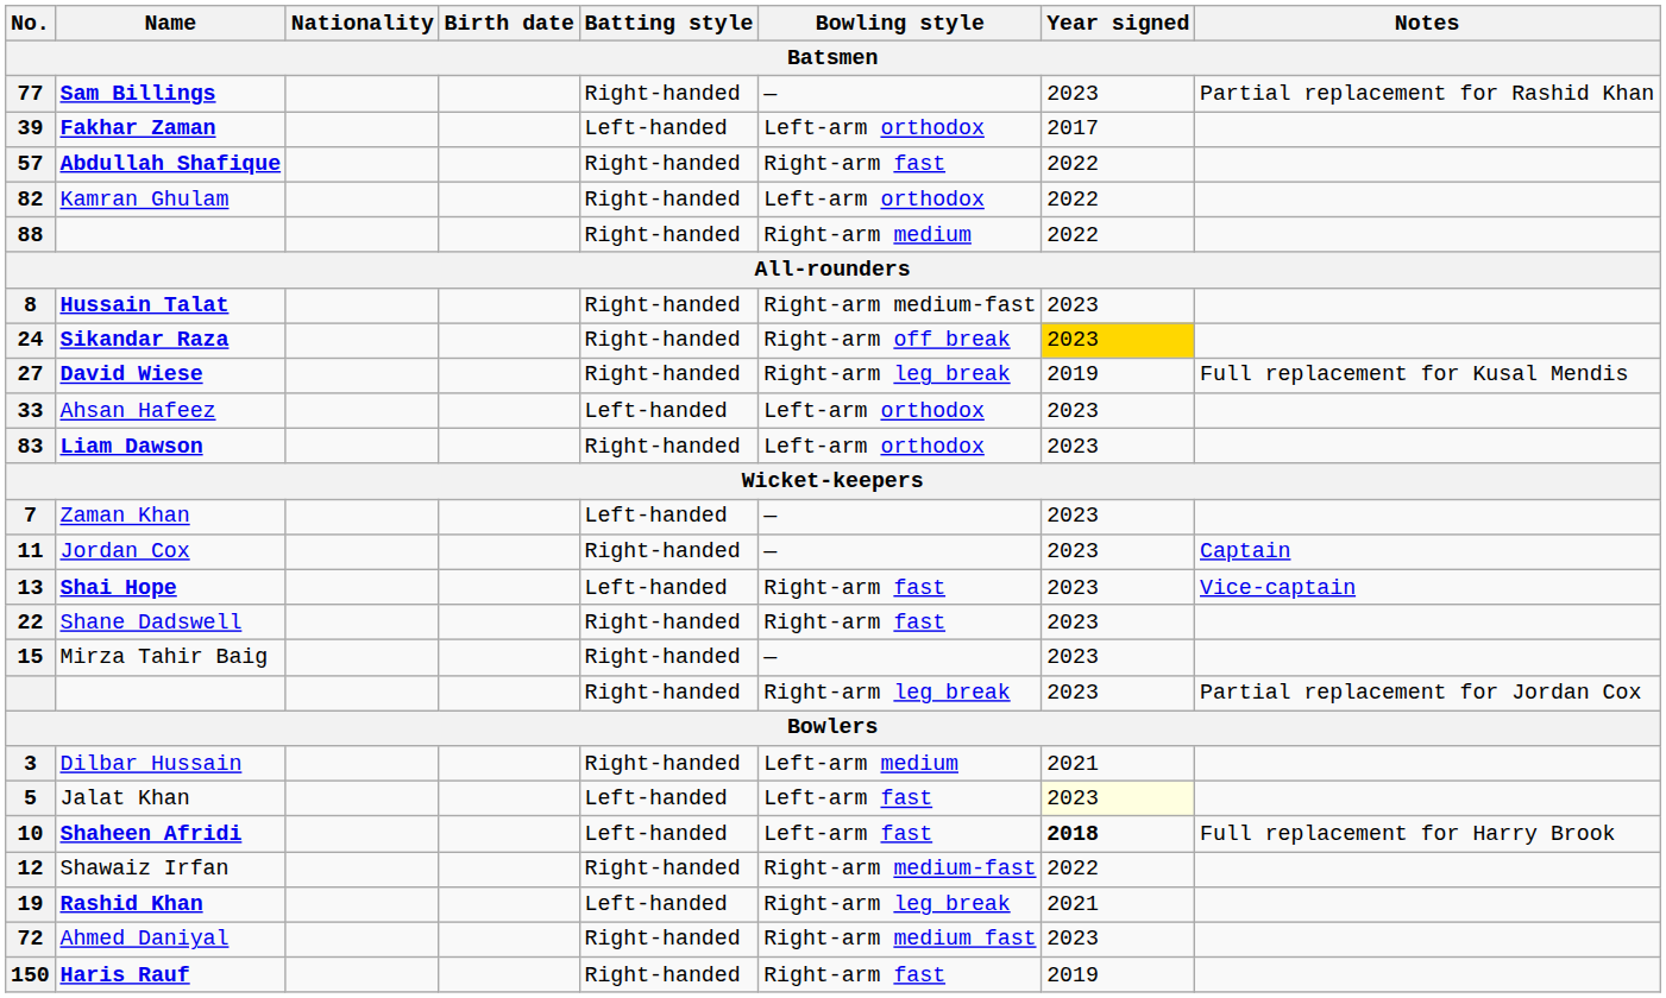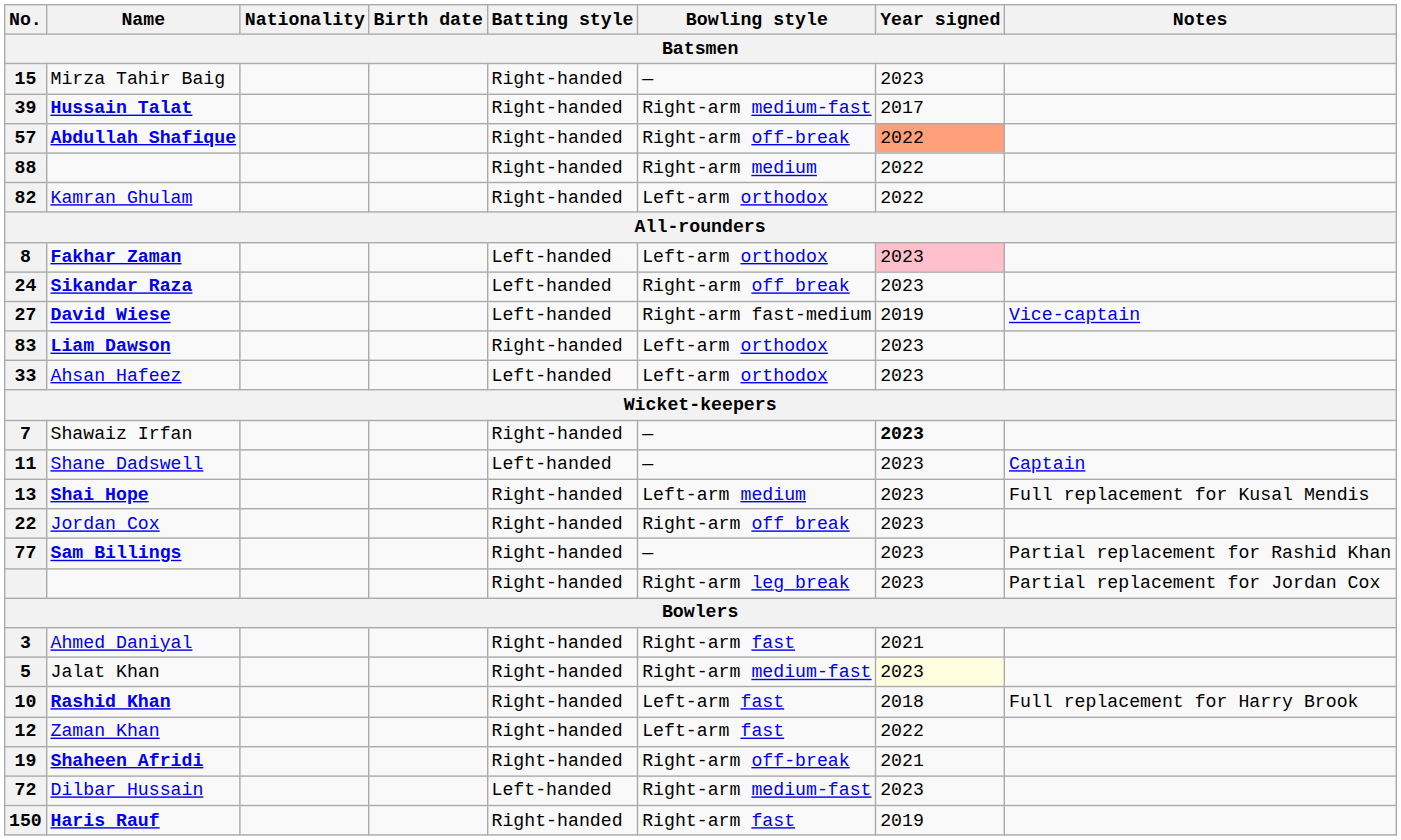rows swapped: 15 <-> 77
39 | Name: Fakhar Zaman -> Hussain Talat
39 | Batting style: Left-handed -> Right-handed
39 | Bowling style: Left-arm orthodox -> Right-arm medium-fast
57 | Bowling style: Right-arm fast -> Right-arm off-break
57 | Year signed: no background -> lightsalmon background
rows swapped: 82 <-> 88
8 | Name: Hussain Talat -> Fakhar Zaman
8 | Batting style: Right-handed -> Left-handed
8 | Bowling style: Right-arm medium-fast -> Left-arm orthodox
8 | Year signed: no background -> pink background
24 | Batting style: Right-handed -> Left-handed
24 | Year signed: gold background -> no background
27 | Batting style: Right-handed -> Left-handed
27 | Bowling style: Right-arm leg break -> Right-arm fast-medium
27 | Notes: Full replacement for Kusal Mendis -> Vice-captain
rows swapped: 33 <-> 83
7 | Name: Zaman Khan -> Shawaiz Irfan
7 | Batting style: Left-handed -> Right-handed
7 | Year signed: normal -> bold
11 | Name: Jordan Cox -> Shane Dadswell
11 | Batting style: Right-handed -> Left-handed
13 | Batting style: Left-handed -> Right-handed
13 | Bowling style: Right-arm fast -> Left-arm medium
13 | Notes: Vice-captain -> Full replacement for Kusal Mendis
22 | Name: Shane Dadswell -> Jordan Cox
22 | Bowling style: Right-arm fast -> Right-arm off break
3 | Name: Dilbar Hussain -> Ahmed Daniyal
3 | Bowling style: Left-arm medium -> Right-arm fast
5 | Batting style: Left-handed -> Right-handed
5 | Bowling style: Left-arm fast -> Right-arm medium-fast
10 | Name: Shaheen Afridi -> Rashid Khan
10 | Batting style: Left-handed -> Right-handed
10 | Year signed: bold -> normal
12 | Name: Shawaiz Irfan -> Zaman Khan
12 | Bowling style: Right-arm medium-fast -> Left-arm fast
19 | Name: Rashid Khan -> Shaheen Afridi
19 | Batting style: Left-handed -> Right-handed
19 | Bowling style: Right-arm leg break -> Right-arm off-break
72 | Name: Ahmed Daniyal -> Dilbar Hussain
72 | Batting style: Right-handed -> Left-handed
72 | Bowling style: Right-arm medium fast -> Right-arm medium-fast
